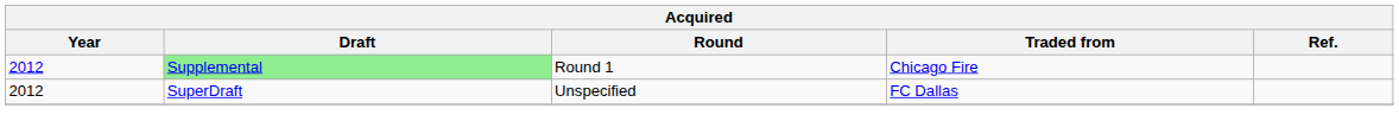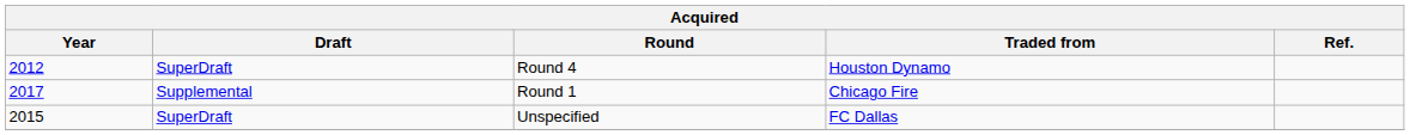+ row: 2012 | SuperDraft | Round 4 | Houston Dynamo
Round 1 | Year: 2012 -> 2017
Round 1 | Draft: lightgreen background -> no background
Unspecified | Year: 2012 -> 2015
